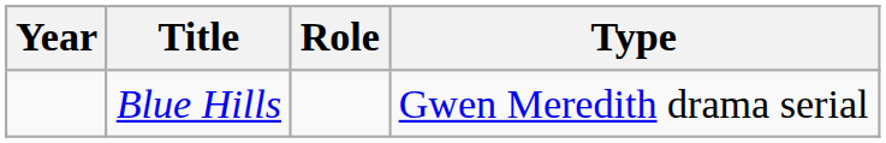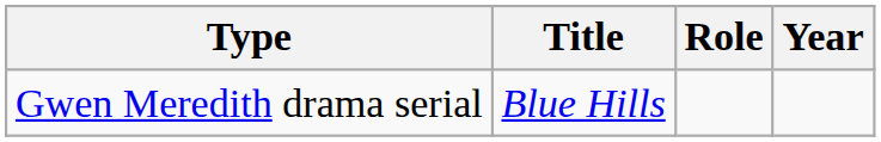columns swapped: Year <-> Type
